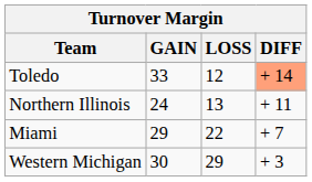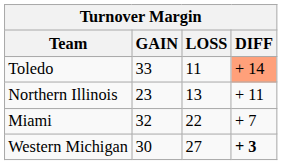Toledo | LOSS: 12 -> 11
Northern Illinois | GAIN: 24 -> 23
Miami | GAIN: 29 -> 32
Western Michigan | LOSS: 29 -> 27
Western Michigan | DIFF: normal -> bold
